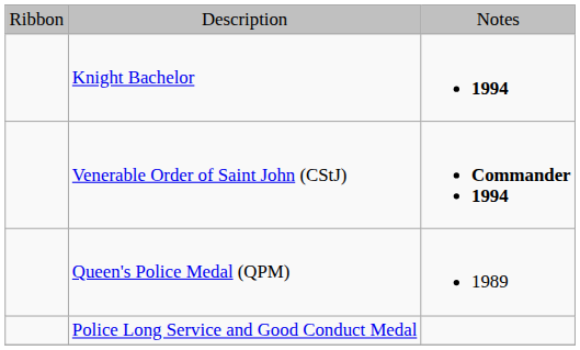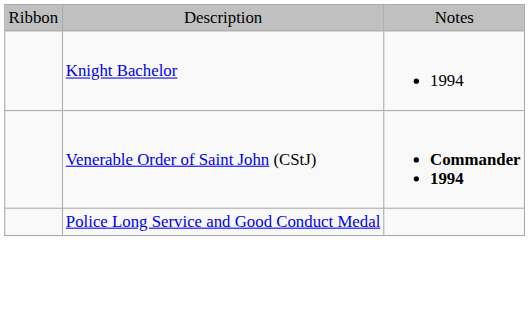Knight Bachelor | column 3: bold -> normal
- row: Queen's Police Medal (QPM) | 1989
